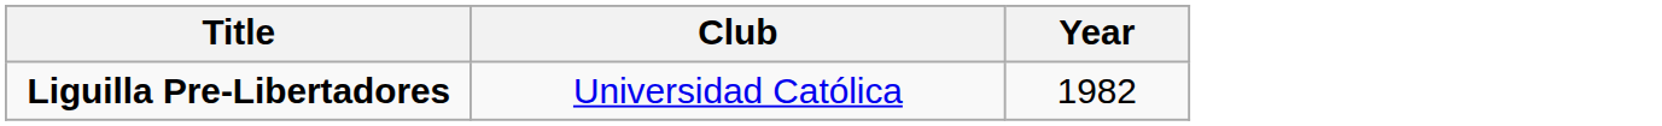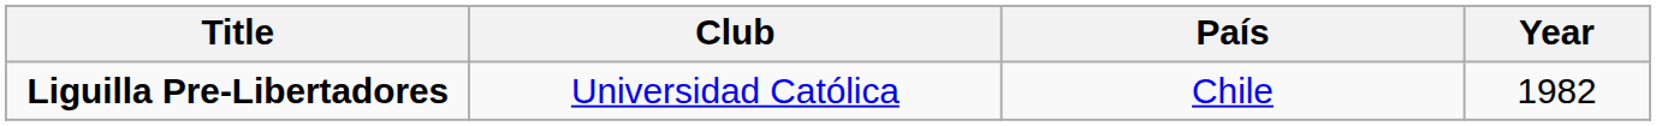+ column: País | Chile
